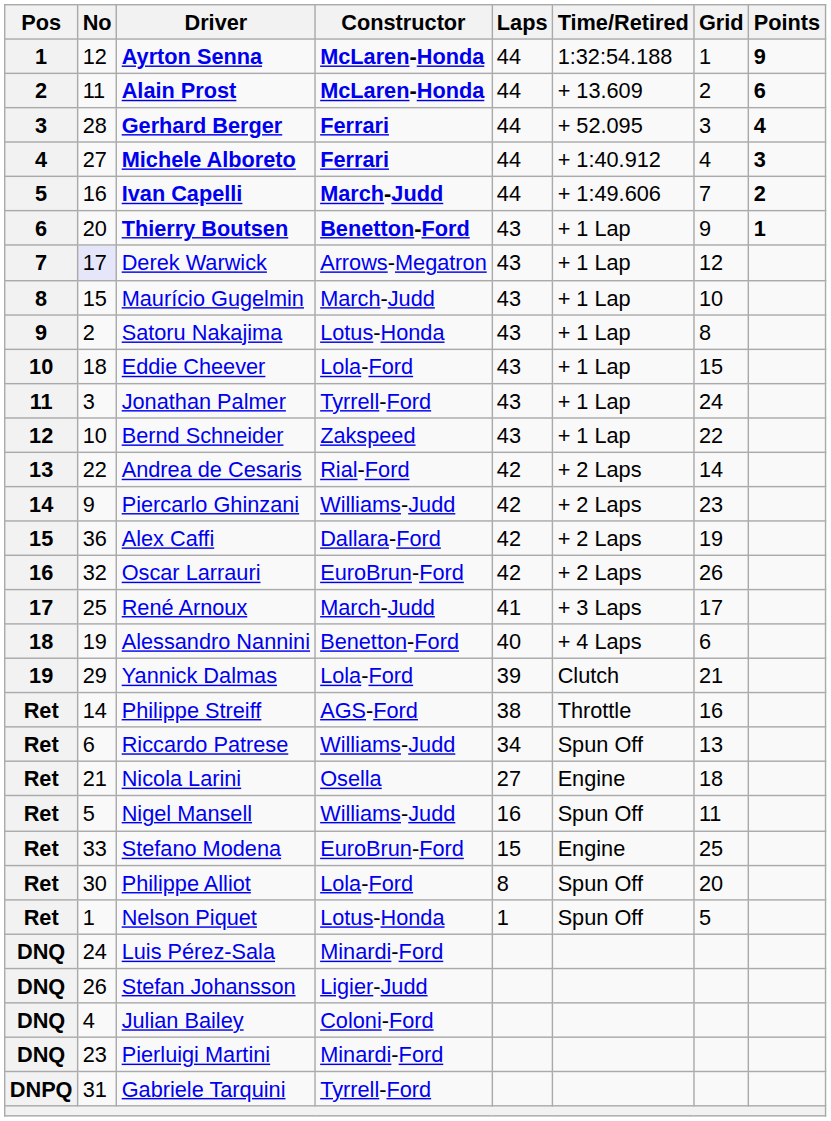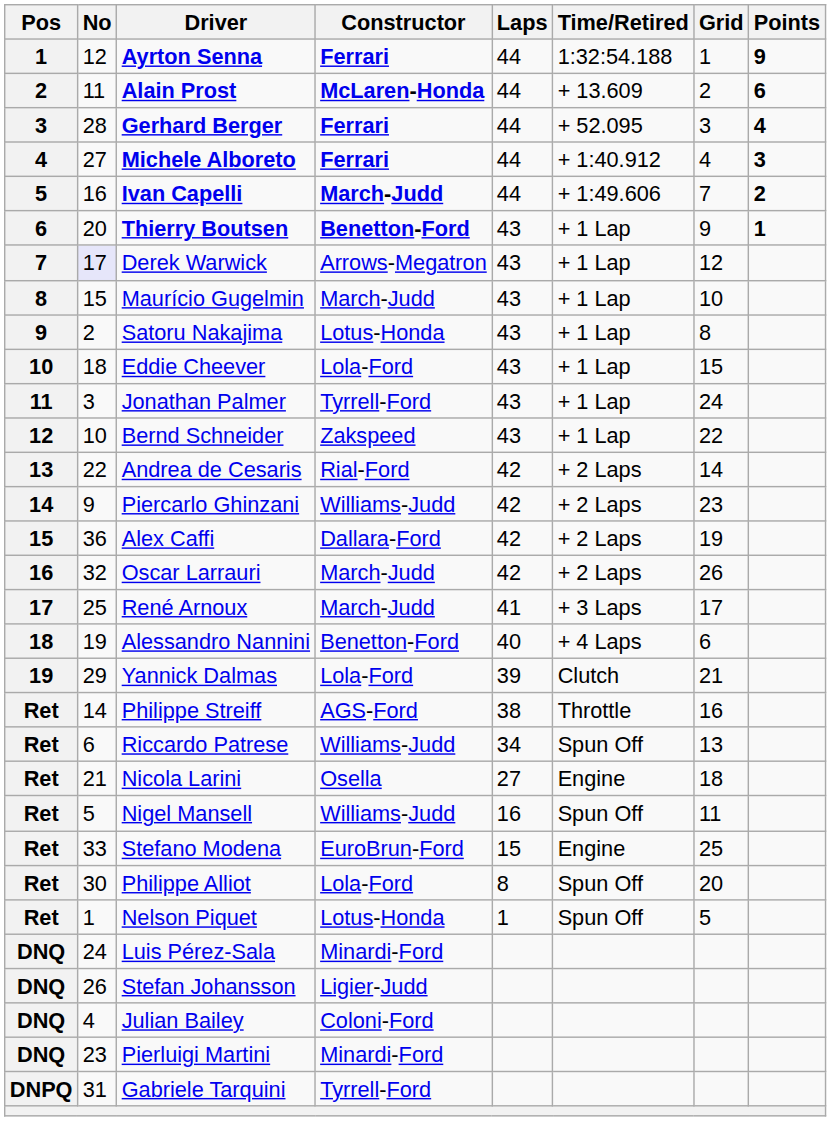Ayrton Senna | Constructor: McLaren-Honda -> Ferrari
Oscar Larrauri | Constructor: EuroBrun-Ford -> March-Judd
